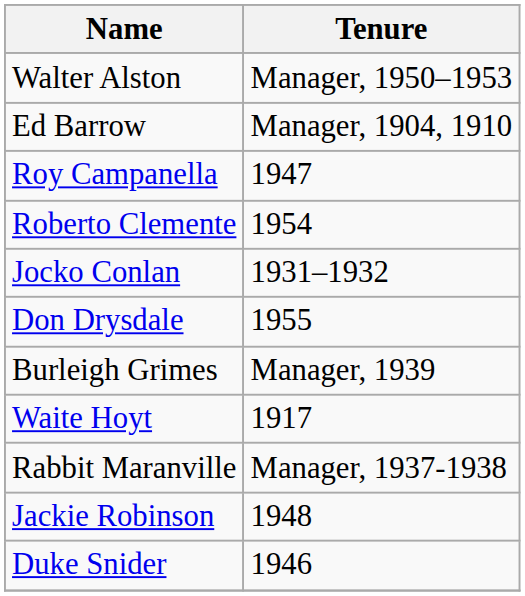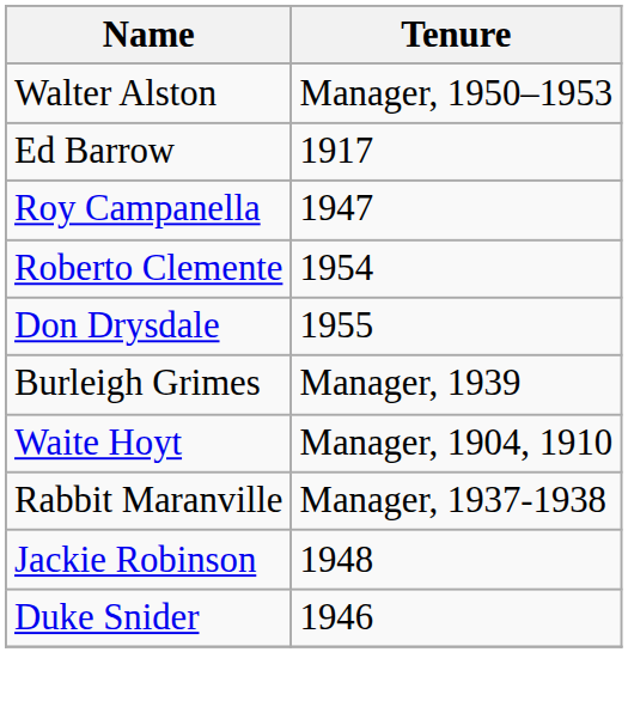Ed Barrow | Tenure: Manager, 1904, 1910 -> 1917
- row: Jocko Conlan | 1931–1932
Waite Hoyt | Tenure: 1917 -> Manager, 1904, 1910
